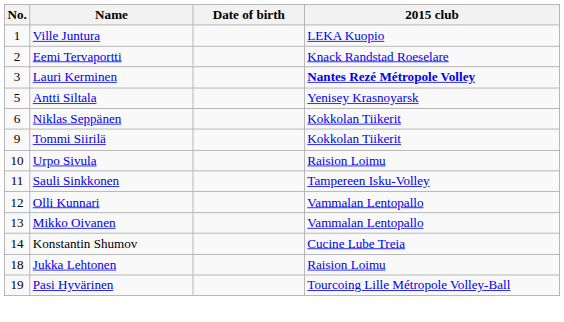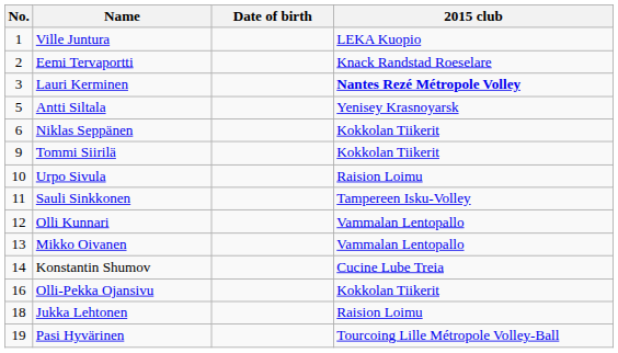+ row: 16 | Olli-Pekka Ojansivu | Kokkolan Tiikerit
